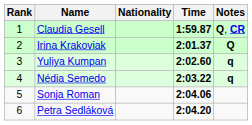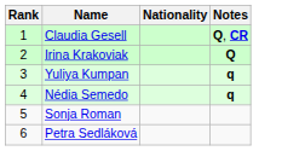- column: Time | 1:59.87 | 2:01.37 | 2:02.60 | 2:03.22 | 2:04.06 | 2:04.20
